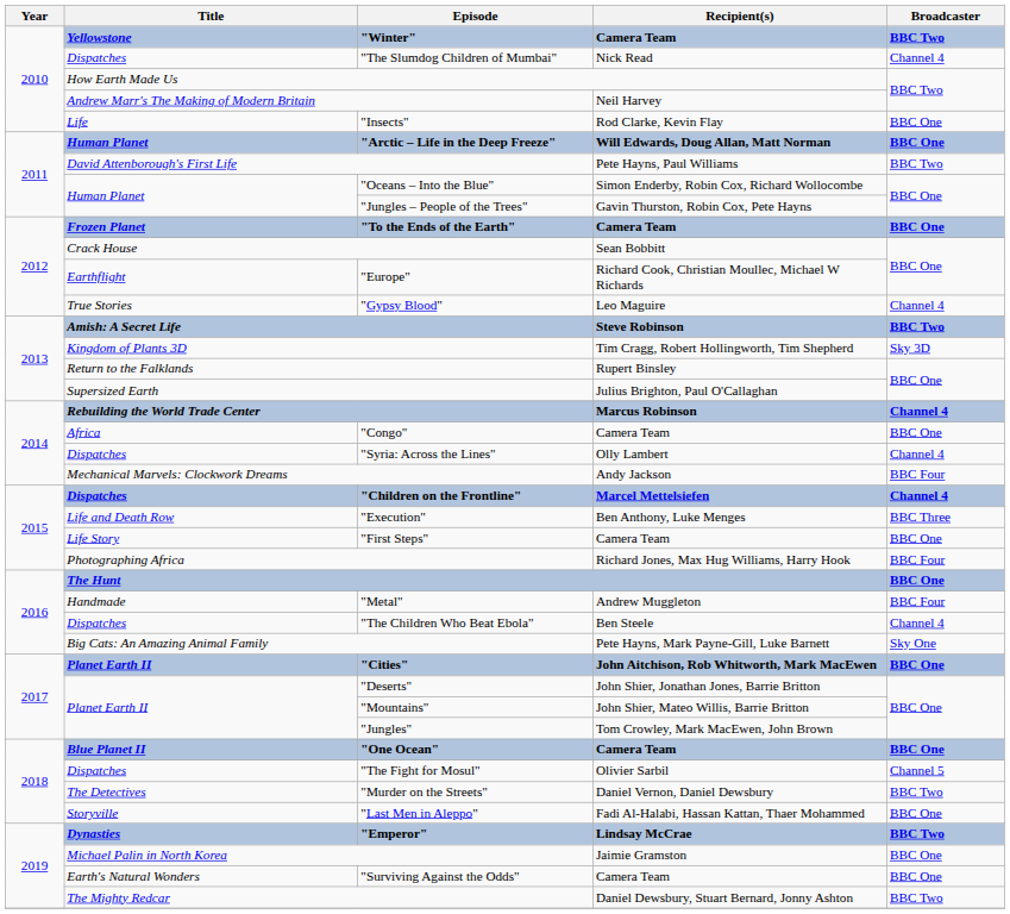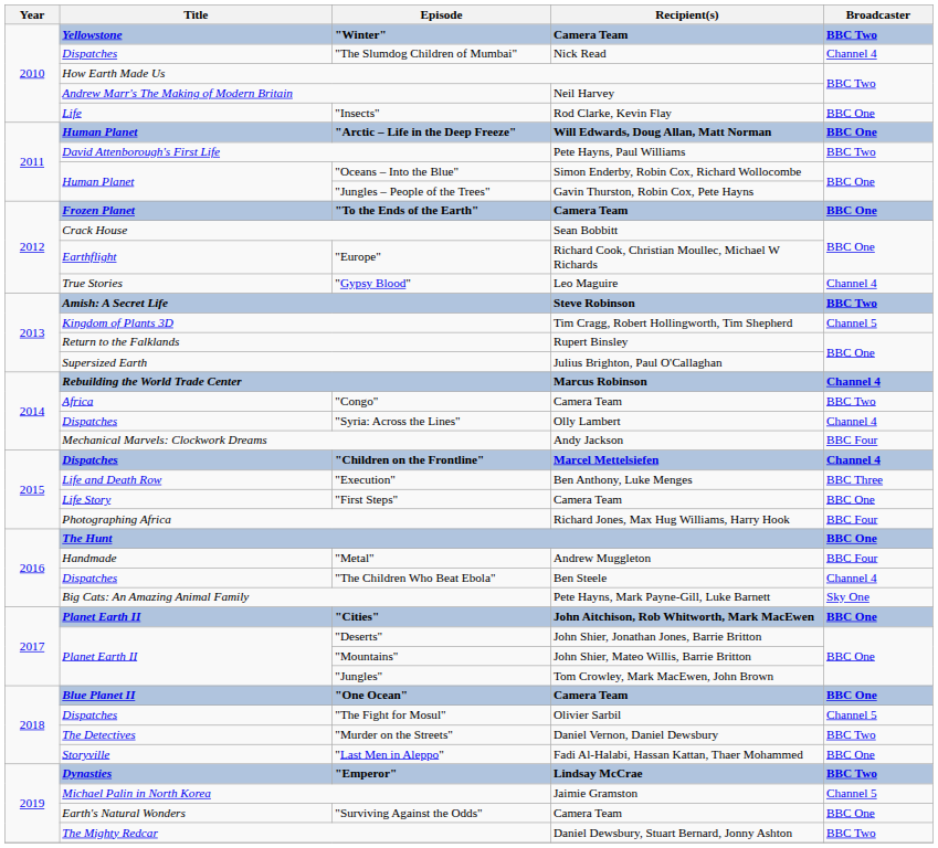Kingdom of Plants 3D | Broadcaster: Sky 3D -> Channel 5
"Congo" | Broadcaster: BBC One -> BBC Two
Michael Palin in North Korea | Broadcaster: BBC One -> Channel 5
